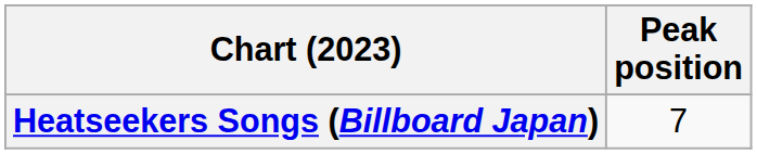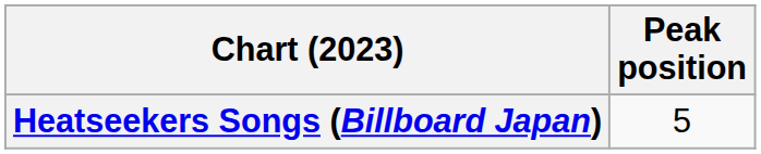Heatseekers Songs (Billboard Japan) | Peak position: 7 -> 5
